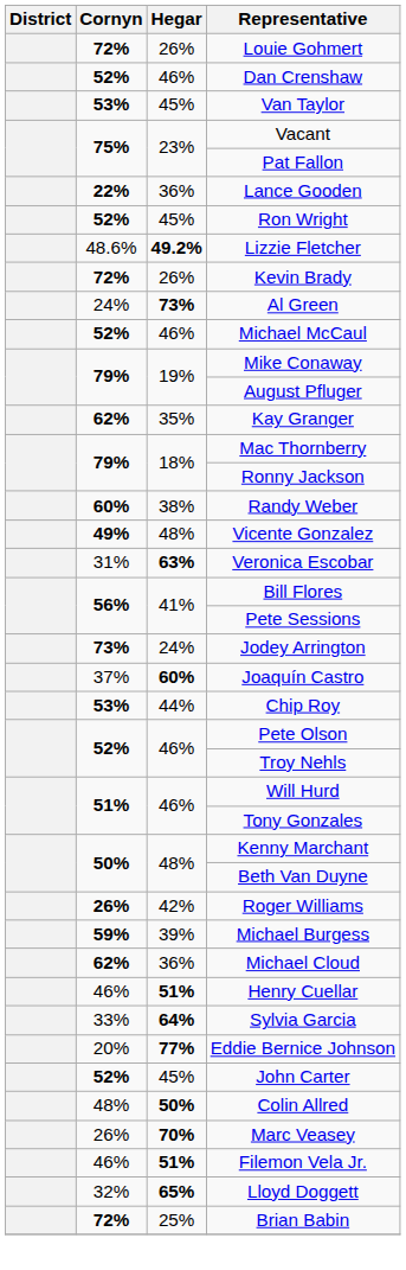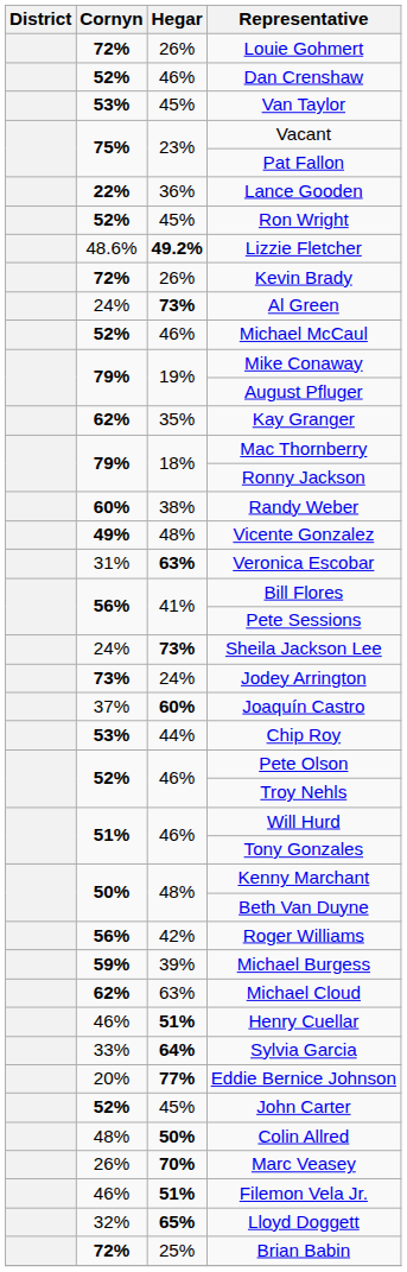+ row: 24% | 73% | Sheila Jackson Lee
Roger Williams | Cornyn: 26% -> 56%
Michael Cloud | Hegar: 36% -> 63%
